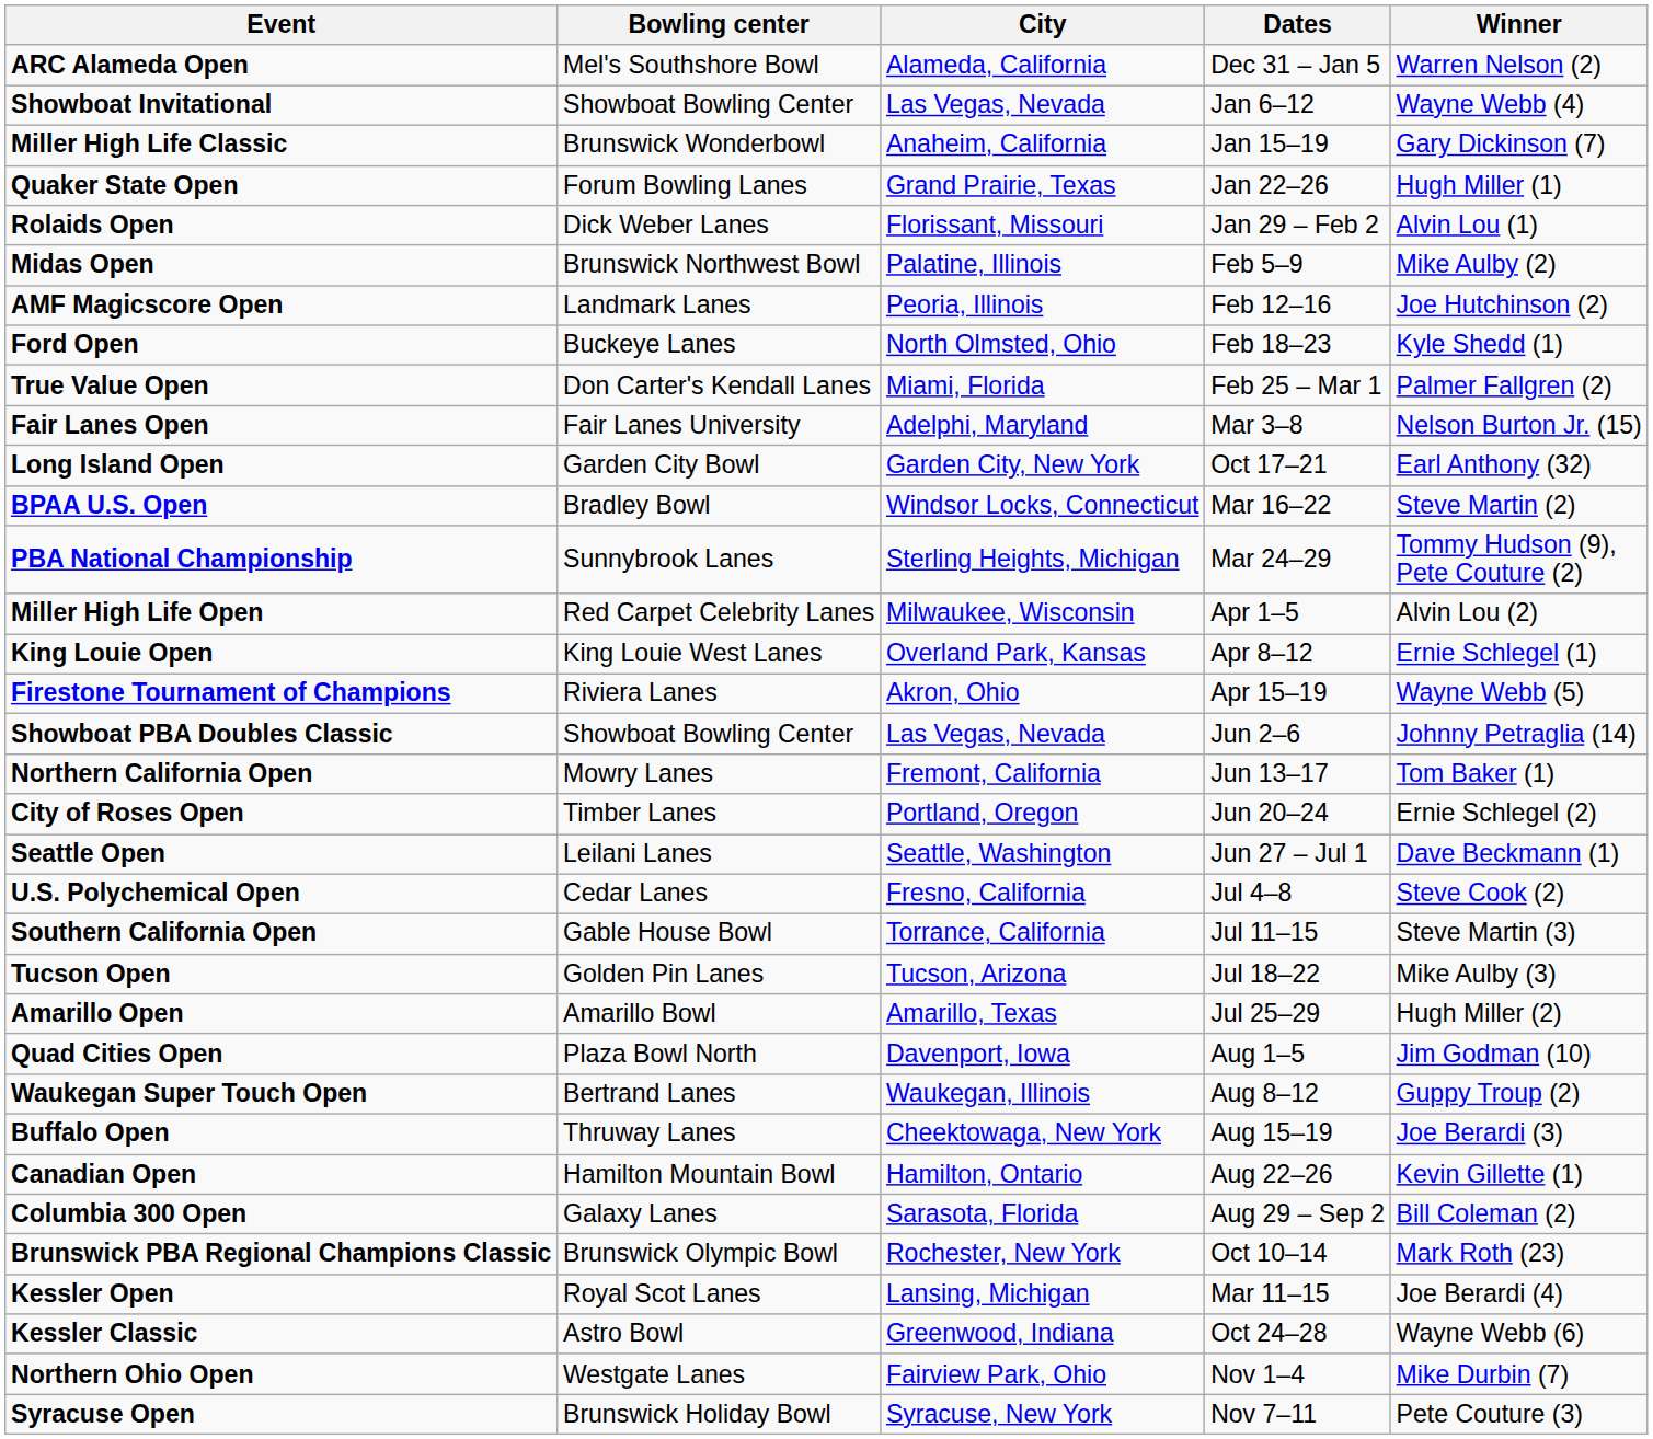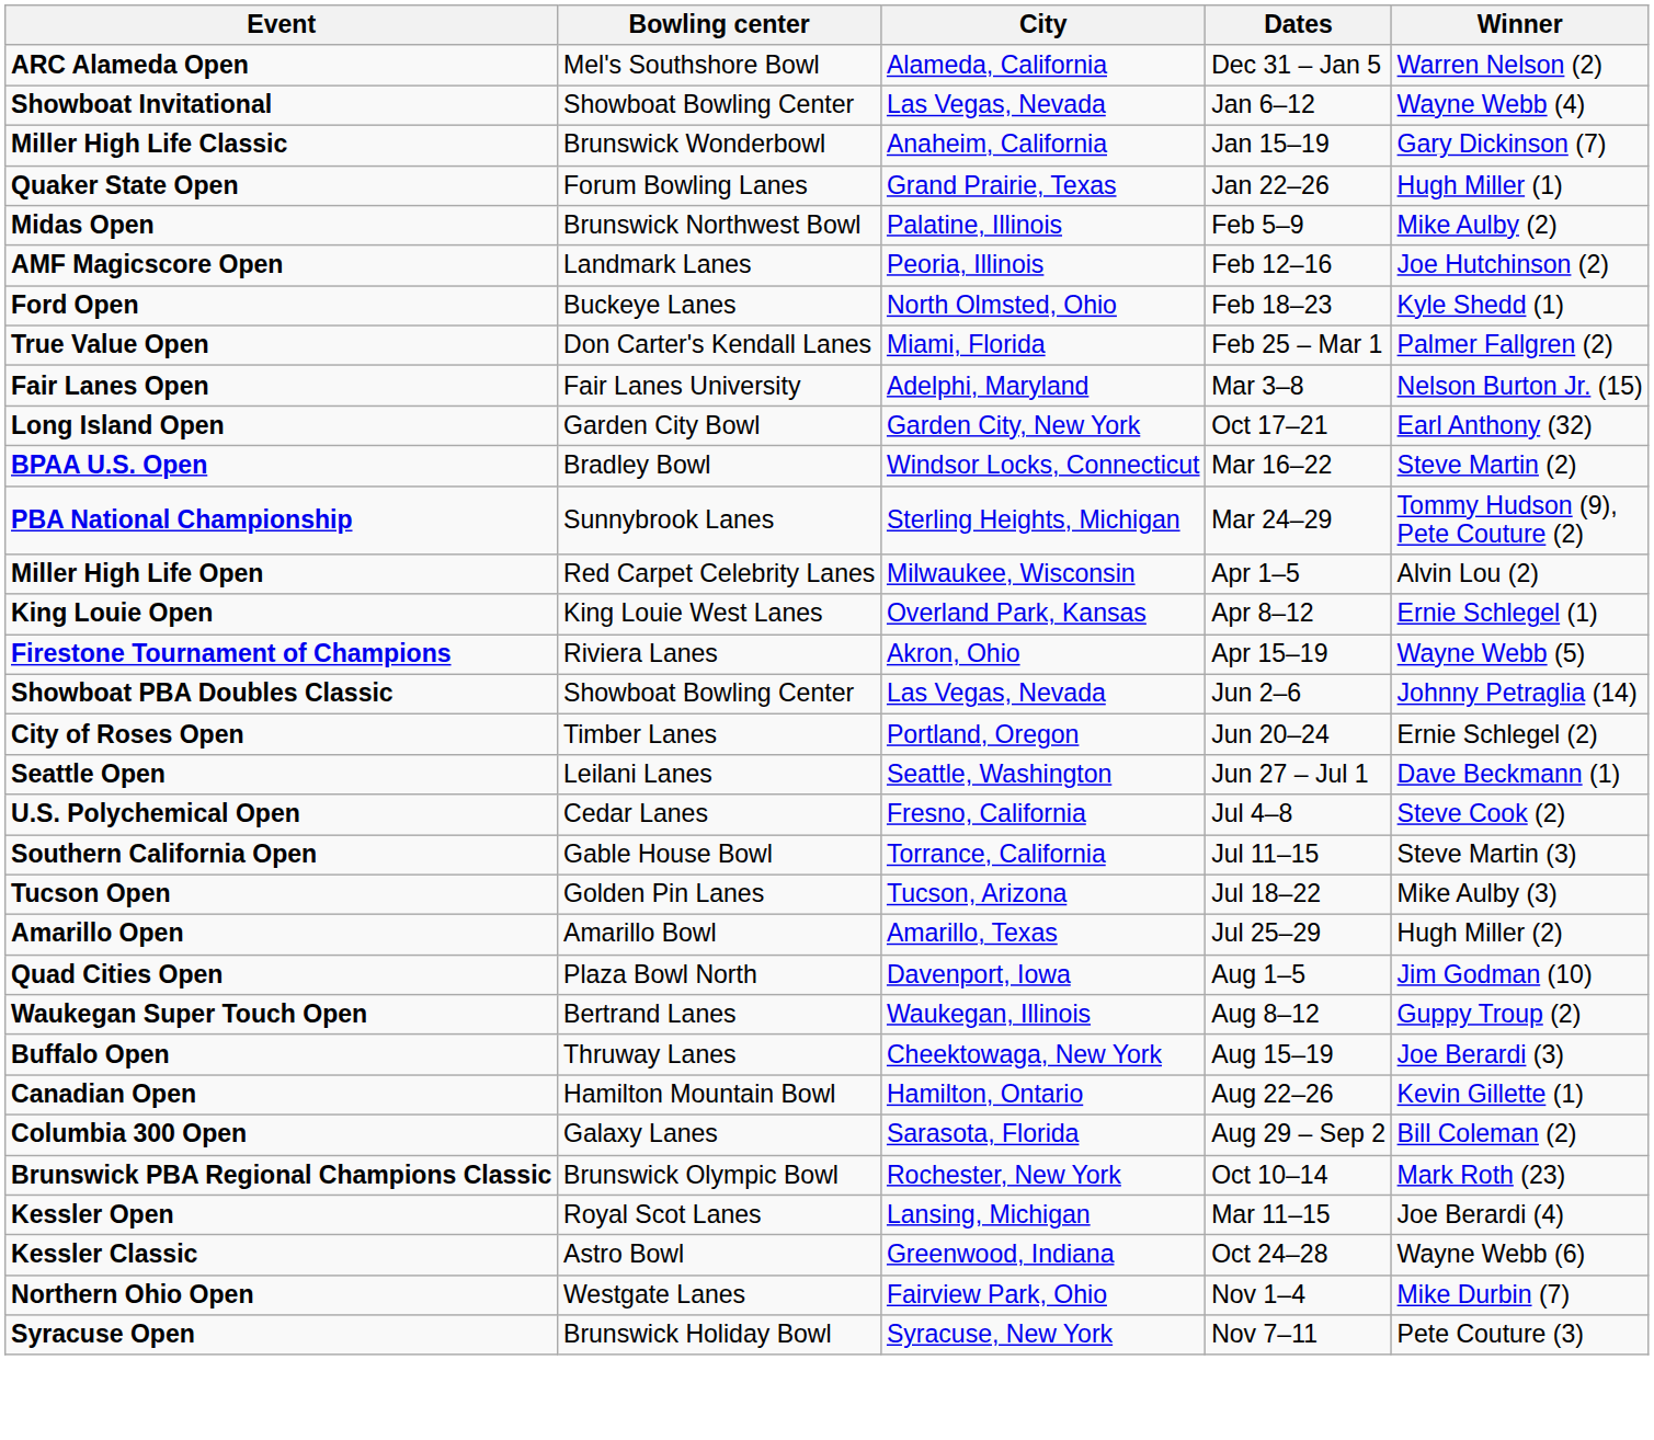- row: Rolaids Open | Dick Weber Lanes | Florissant, Missouri | Jan 29 – Feb 2 | Alvin Lou (1)
- row: Northern California Open | Mowry Lanes | Fremont, California | Jun 13–17 | Tom Baker (1)
